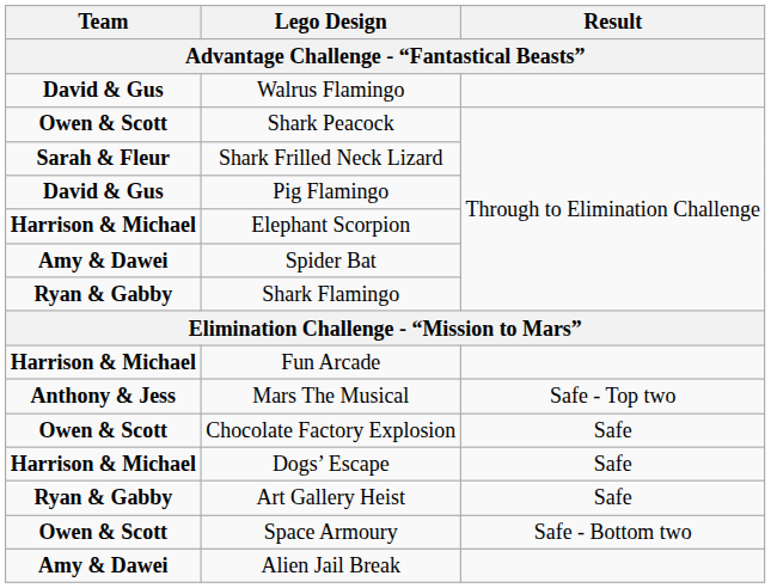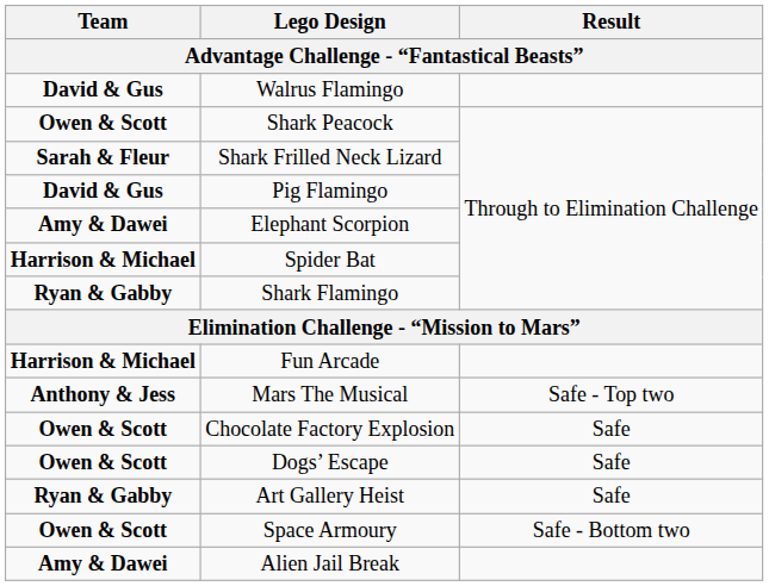Elephant Scorpion | Team: Harrison & Michael -> Amy & Dawei
Spider Bat | Team: Amy & Dawei -> Harrison & Michael
Dogs’ Escape | Team: Harrison & Michael -> Owen & Scott
